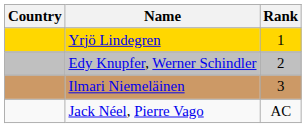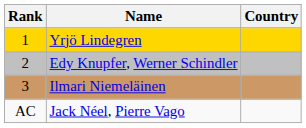columns swapped: Rank <-> Country
